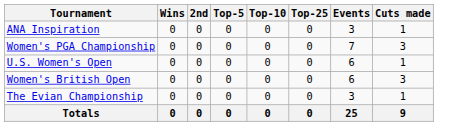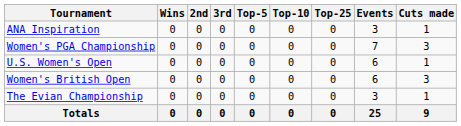+ column: 3rd | 0 | 0 | 0 | 0 | 0 | 0
